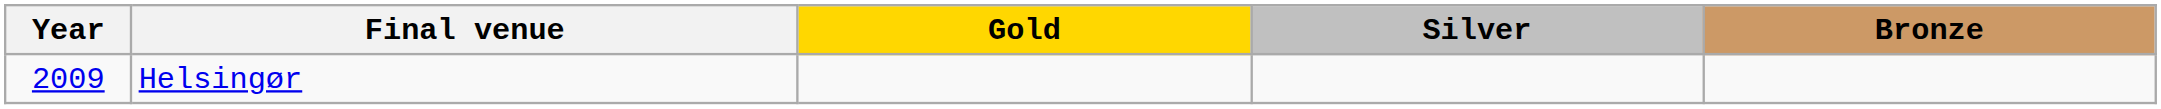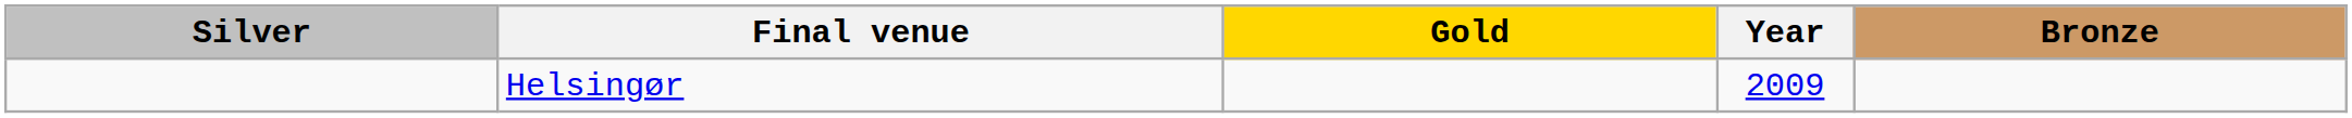columns swapped: Year <-> Silver
